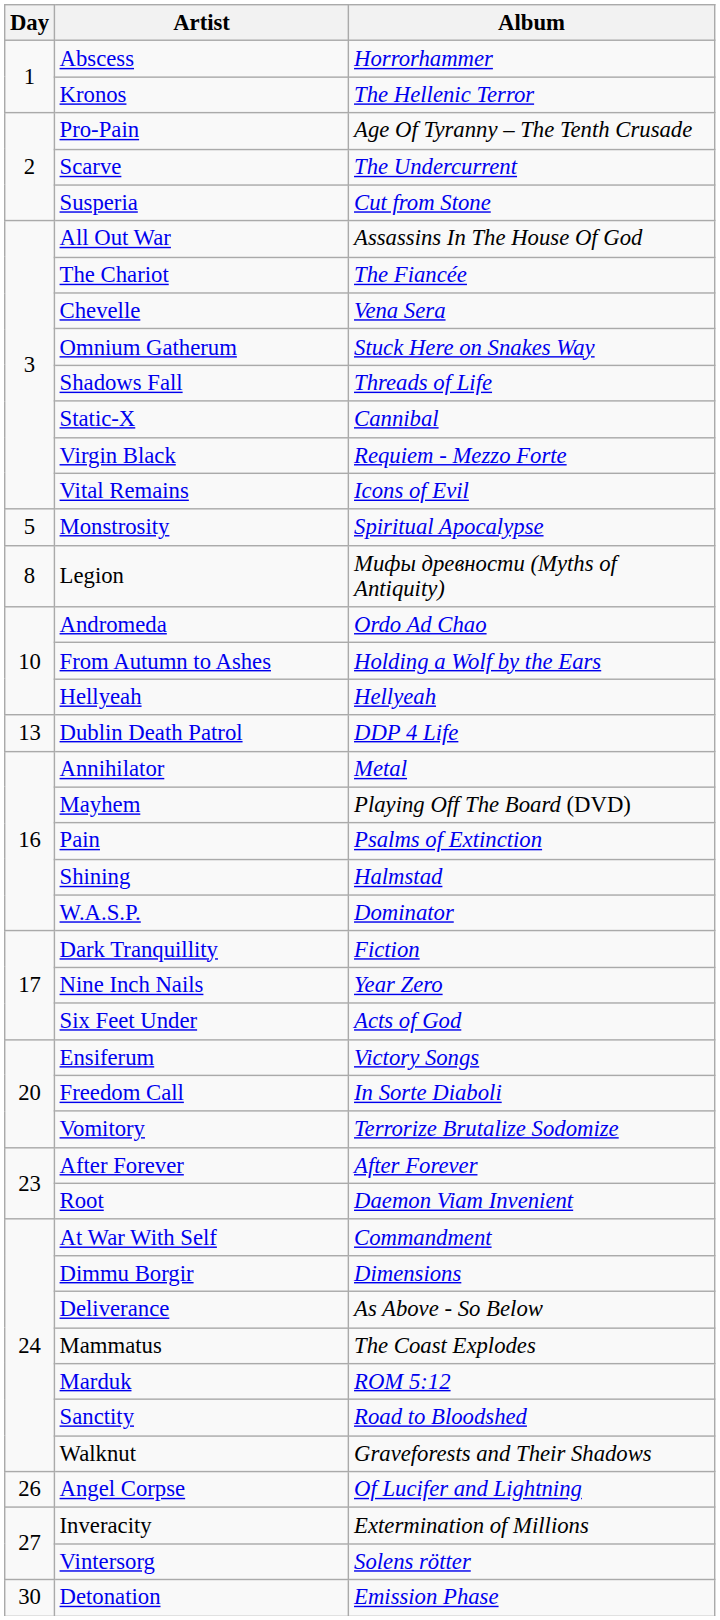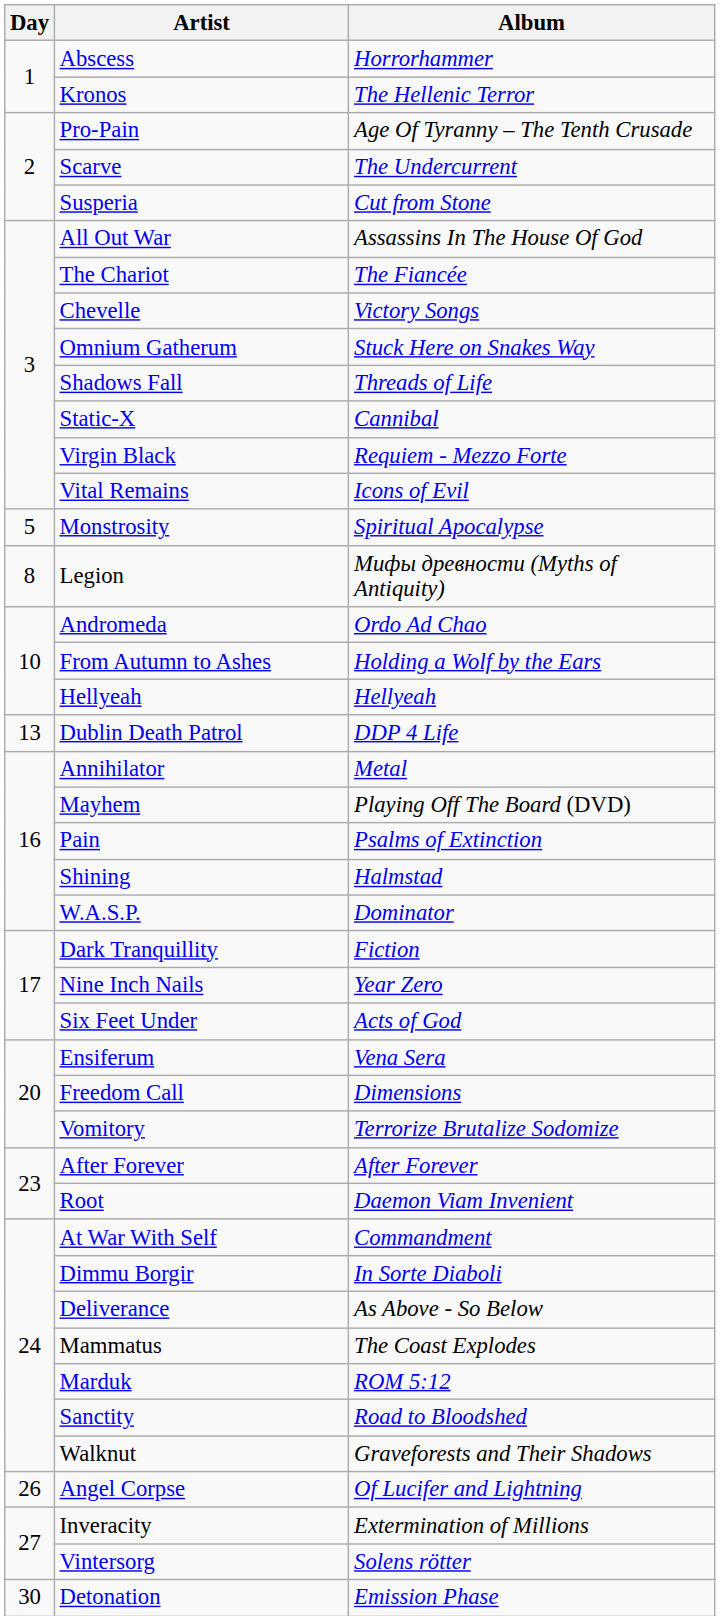Chevelle | Album: Vena Sera -> Victory Songs
Ensiferum | Album: Victory Songs -> Vena Sera
Freedom Call | Album: In Sorte Diaboli -> Dimensions
Dimmu Borgir | Album: Dimensions -> In Sorte Diaboli
